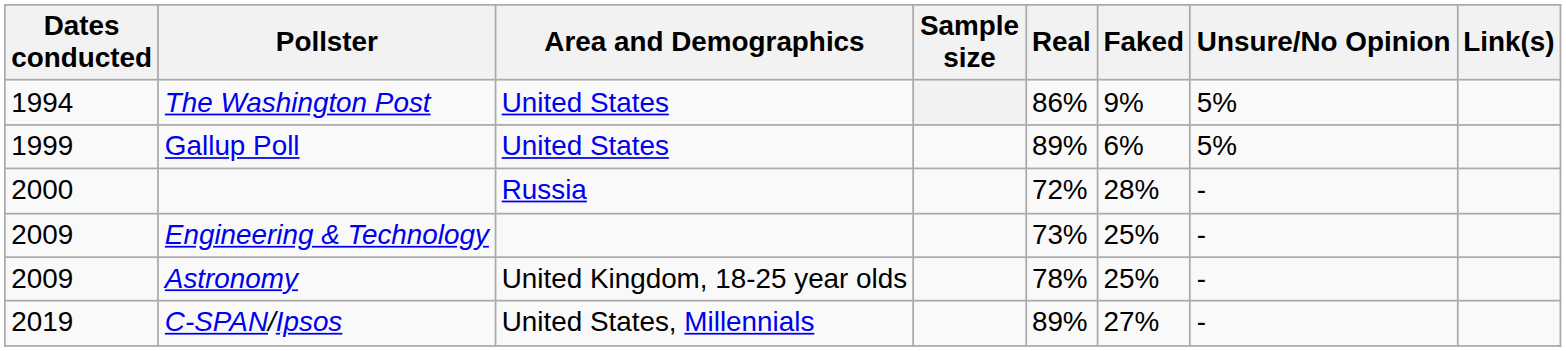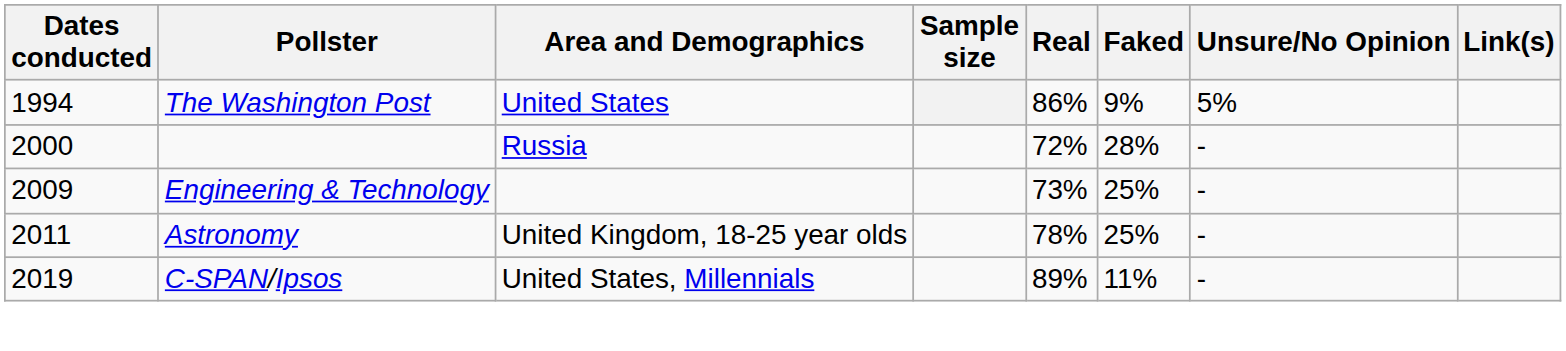- row: 1999 | Gallup Poll | United States | 89% | 6% | 5%
Astronomy | Dates conducted: 2009 -> 2011
C-SPAN/Ipsos | Faked: 27% -> 11%
